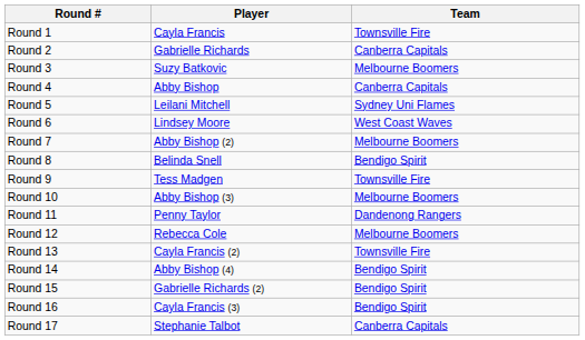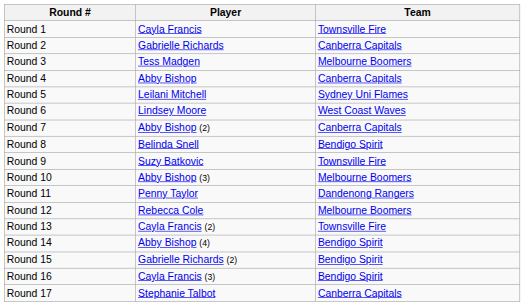Round 3 | Player: Suzy Batkovic -> Tess Madgen
Round 7 | Team: Melbourne Boomers -> Canberra Capitals
Round 9 | Player: Tess Madgen -> Suzy Batkovic
